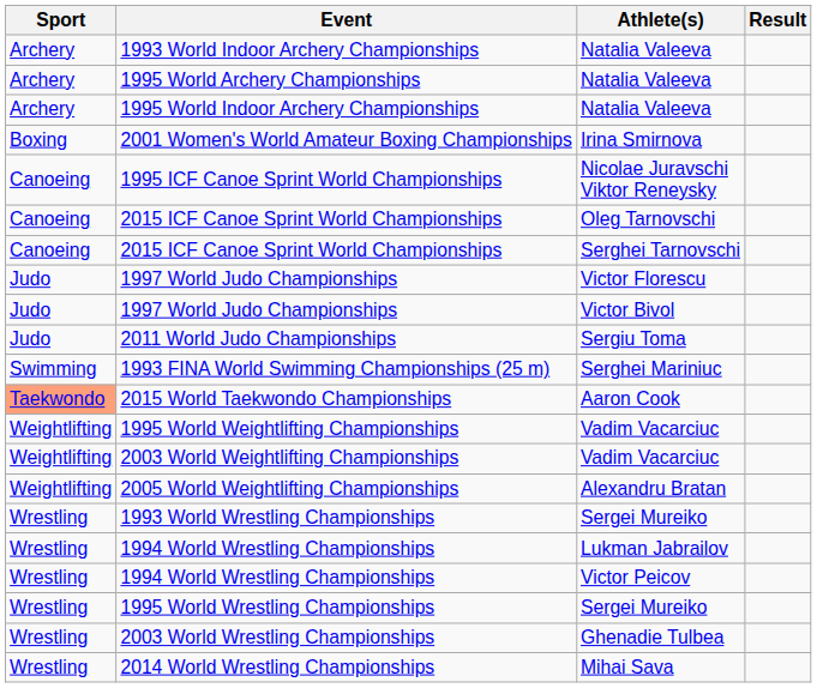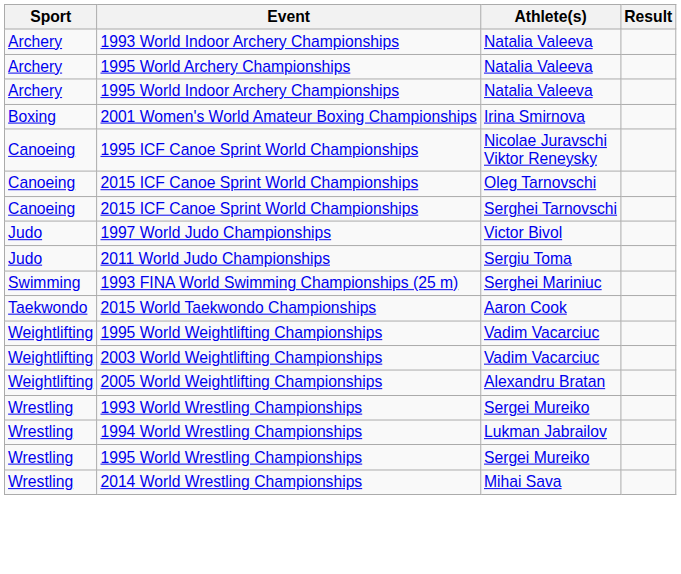- row: Judo | 1997 World Judo Championships | Victor Florescu
2015 World Taekwondo Championships | Sport: lightsalmon background -> no background
- row: Wrestling | 1994 World Wrestling Championships | Victor Peicov
- row: Wrestling | 2003 World Wrestling Championships | Ghenadie Tulbea
